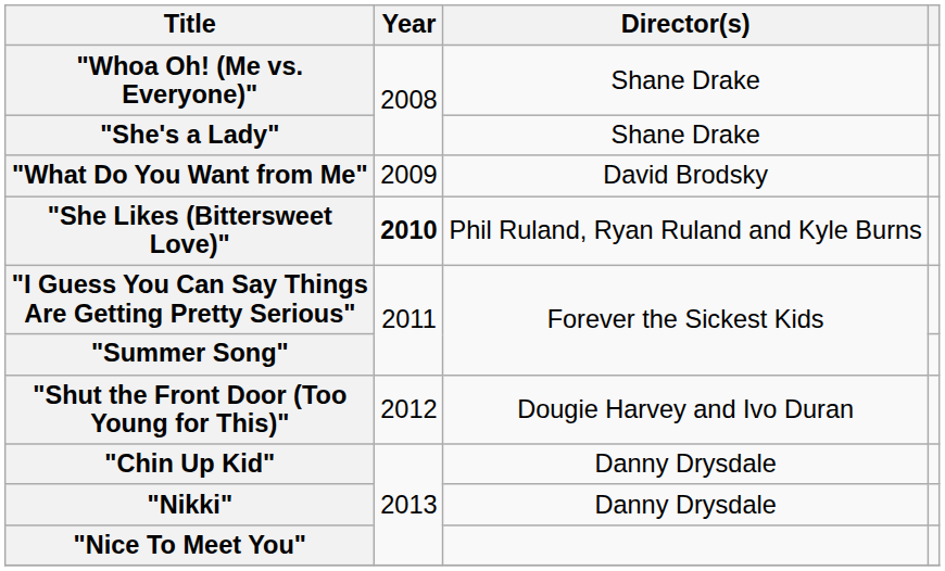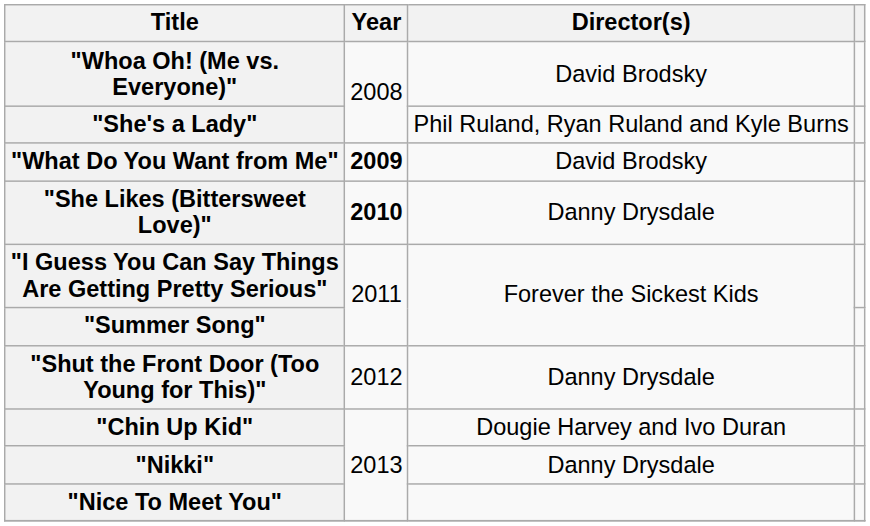"Whoa Oh! (Me vs. Everyone)" | Director(s): Shane Drake -> David Brodsky
"She's a Lady" | Director(s): Shane Drake -> Phil Ruland, Ryan Ruland and Kyle Burns
"What Do You Want from Me" | Year: normal -> bold
"She Likes (Bittersweet Love)" | Director(s): Phil Ruland, Ryan Ruland and Kyle Burns -> Danny Drysdale
"Shut the Front Door (Too Young for This)" | Director(s): Dougie Harvey and Ivo Duran -> Danny Drysdale
"Chin Up Kid" | Director(s): Danny Drysdale -> Dougie Harvey and Ivo Duran
